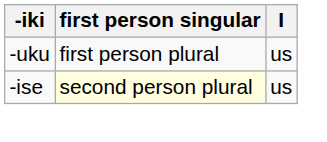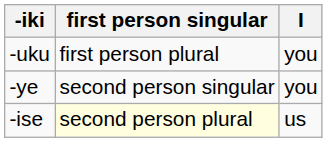-uku | I: us -> you
+ row: -ye | second person singular | you
